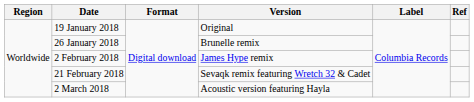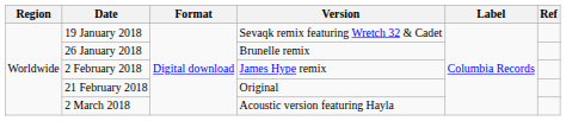19 January 2018 | Version: Original -> Sevaqk remix featuring Wretch 32 & Cadet
21 February 2018 | Version: Sevaqk remix featuring Wretch 32 & Cadet -> Original
